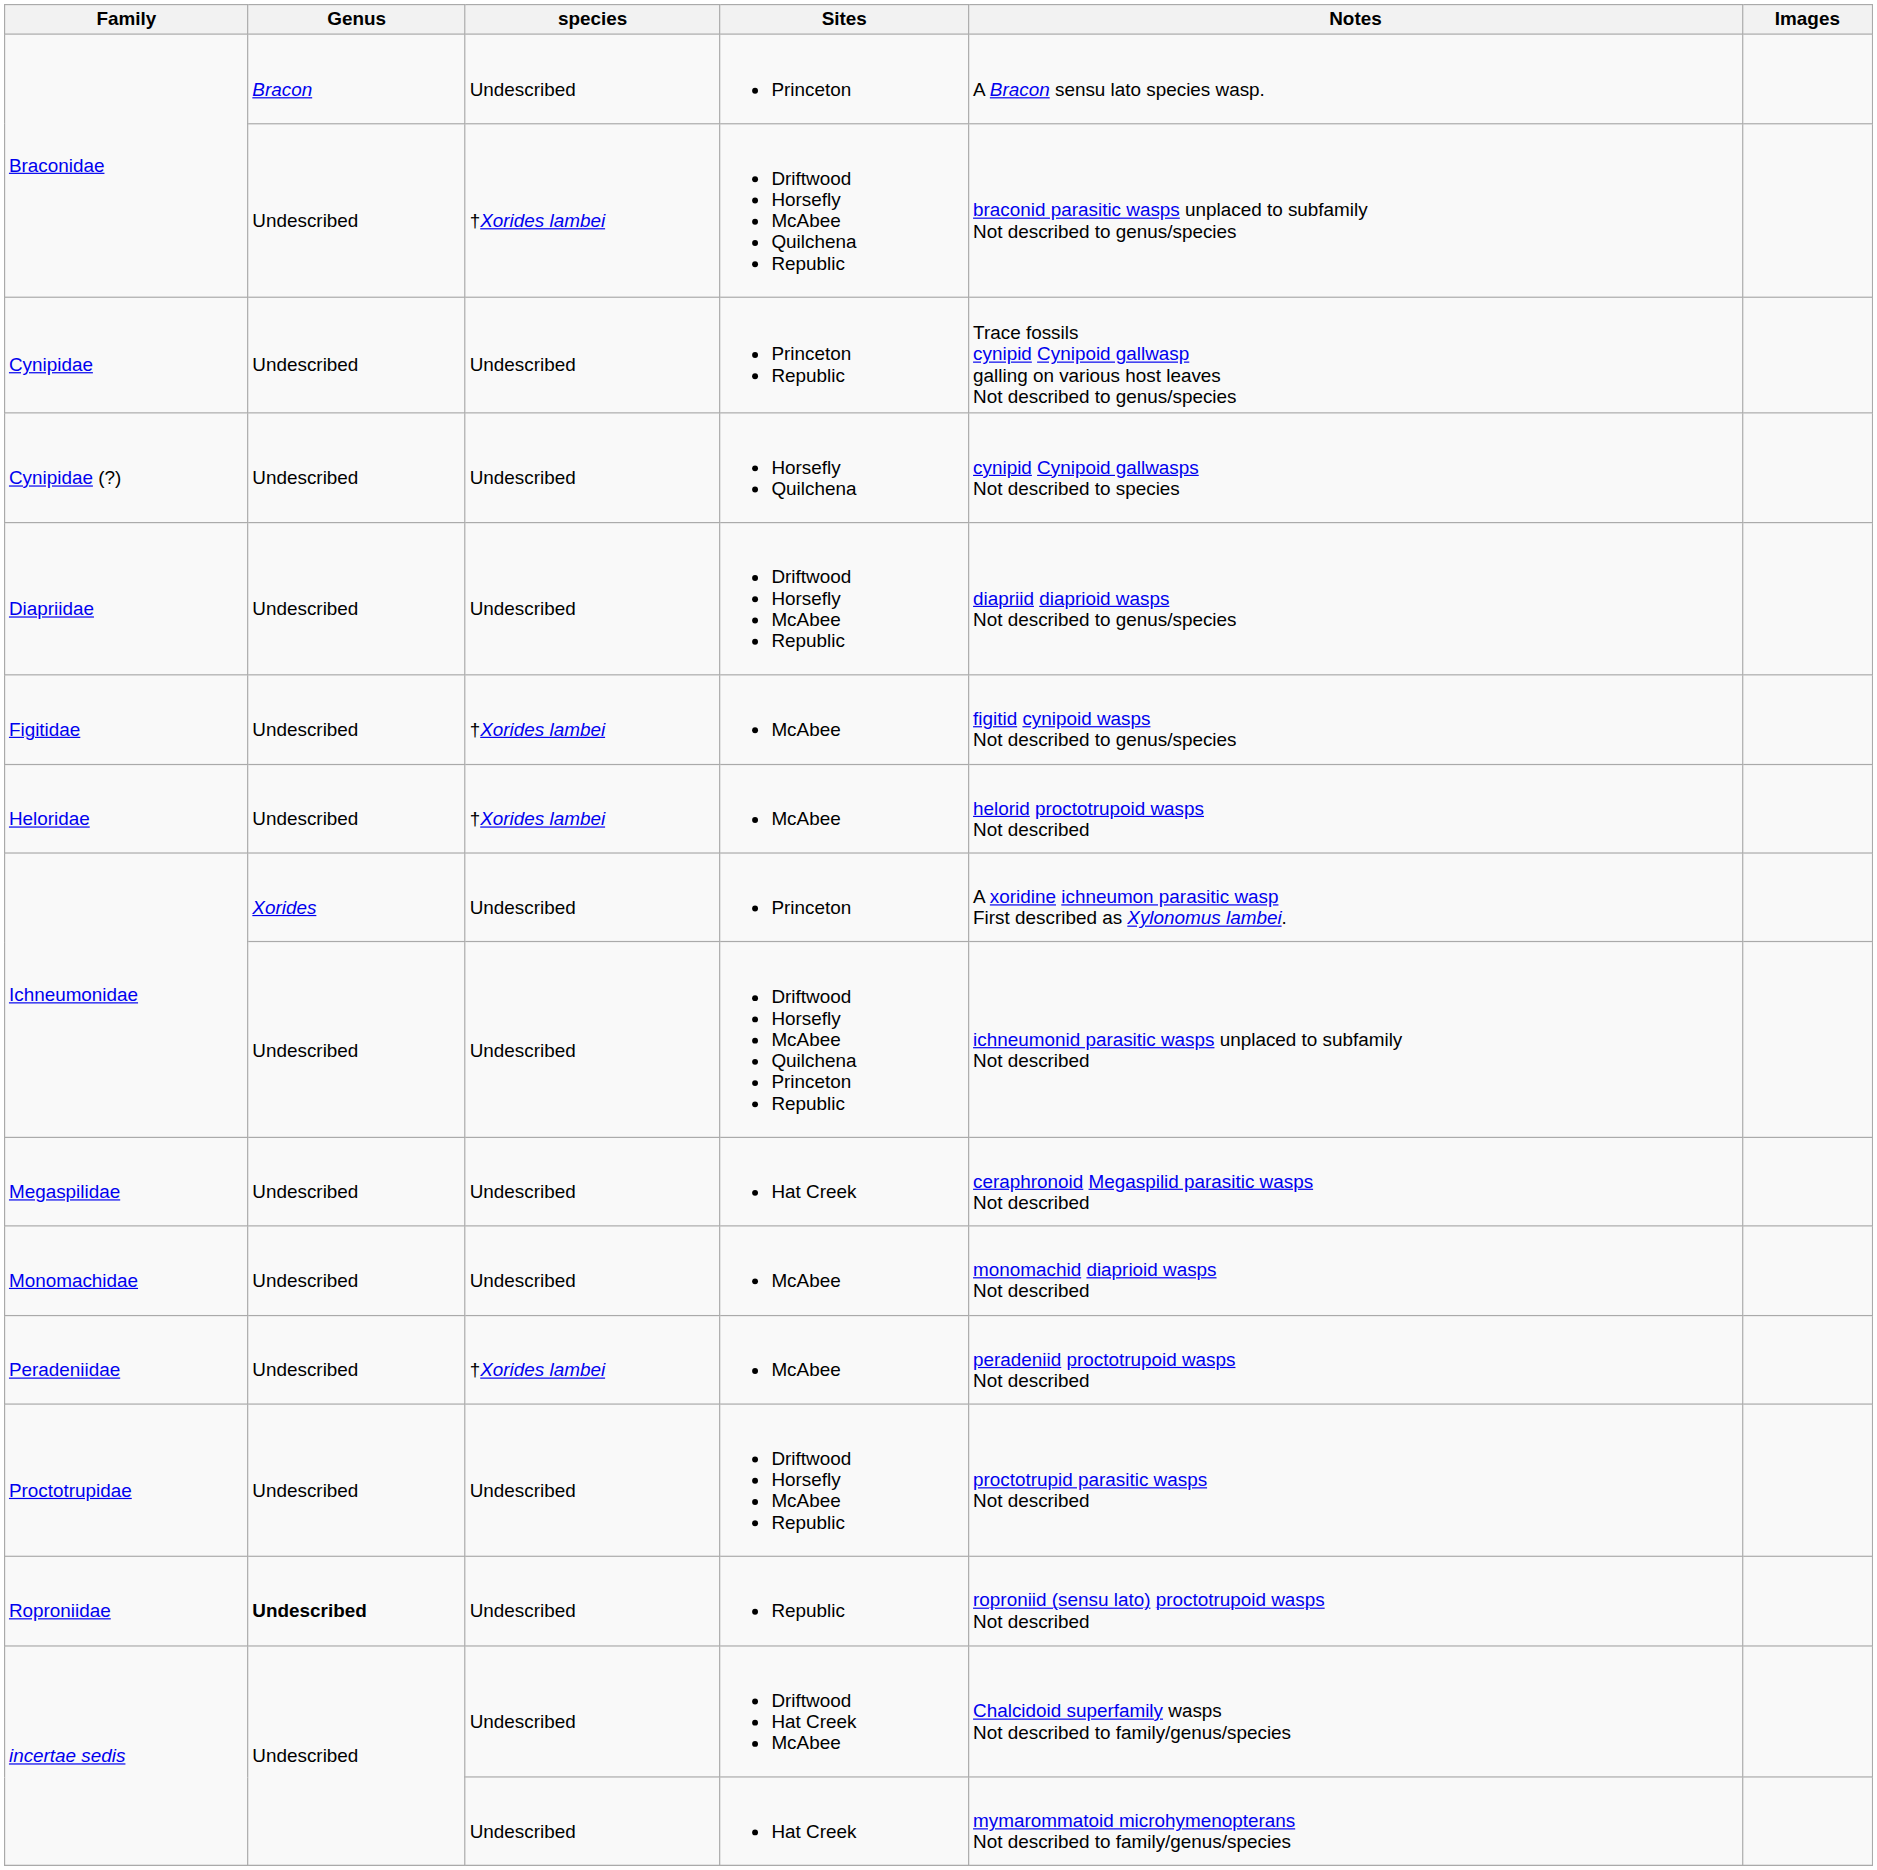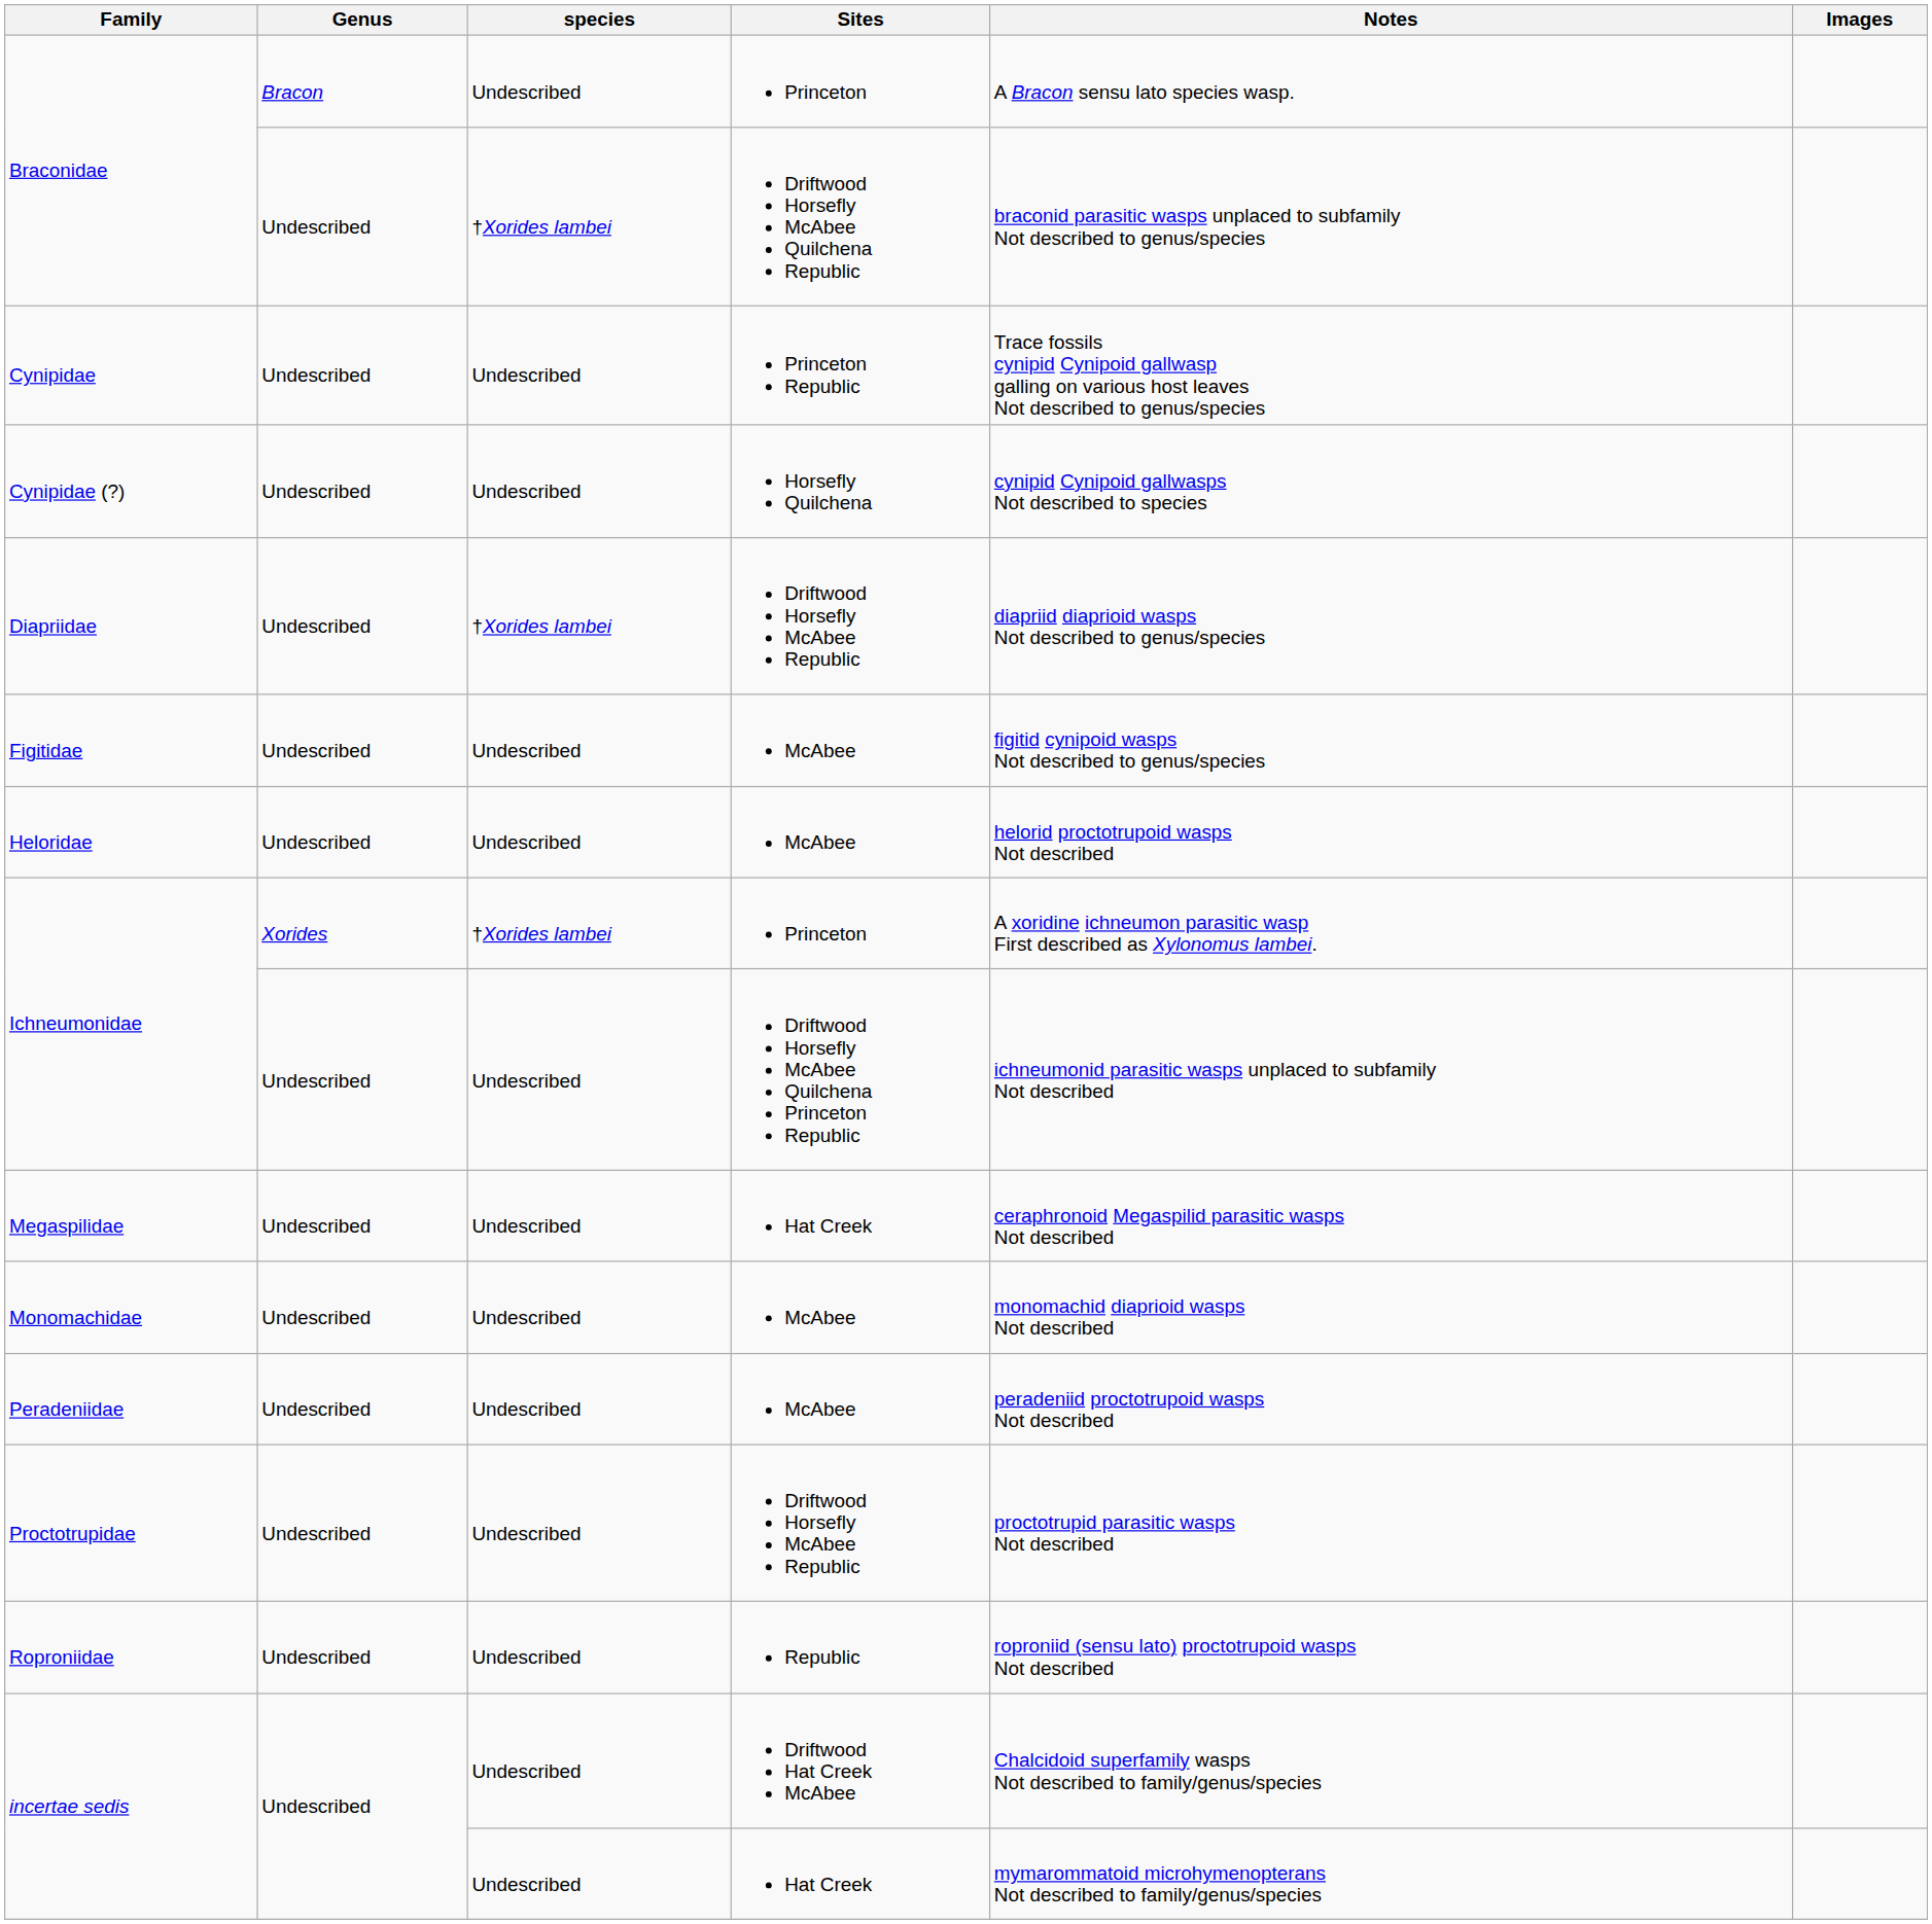Diapriidae | species: Undescribed -> †Xorides lambei
Figitidae | species: †Xorides lambei -> Undescribed
Heloridae | species: †Xorides lambei -> Undescribed
Ichneumonidae / Princeton | species: Undescribed -> †Xorides lambei
Peradeniidae | species: †Xorides lambei -> Undescribed
Roproniidae | Genus: bold -> normal
